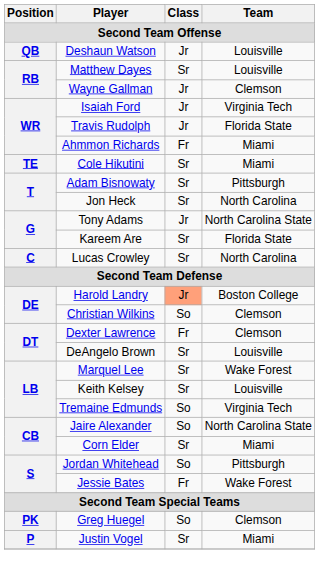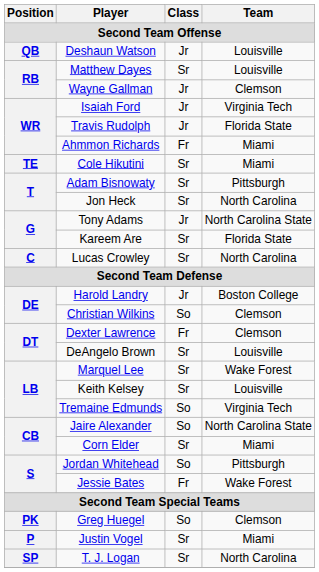Harold Landry | Class: lightsalmon background -> no background
+ row: SP | T. J. Logan | Sr | North Carolina
